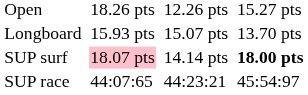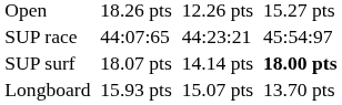rows swapped: Longboard <-> SUP race
SUP surf | column 3: pink background -> no background
